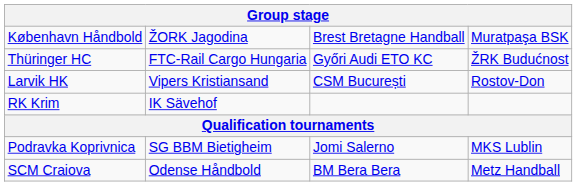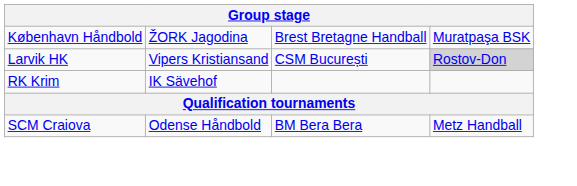- row: Thüringer HC | FTC-Rail Cargo Hungaria | Győri Audi ETO KC | ŽRK Budućnost
Larvik HK | column 4: no background -> lightgrey background
- row: Podravka Koprivnica | SG BBM Bietigheim | Jomi Salerno | MKS Lublin
